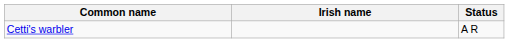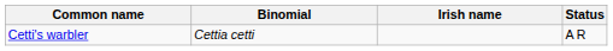+ column: Binomial | Cettia cetti
